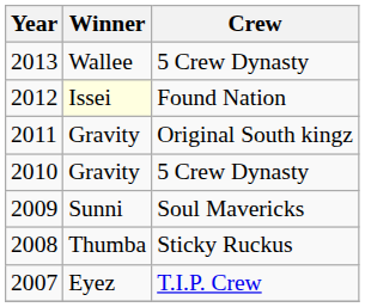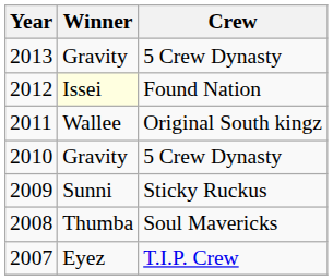2013 | Winner: Wallee -> Gravity
2011 | Winner: Gravity -> Wallee
2009 | Crew: Soul Mavericks -> Sticky Ruckus
2008 | Crew: Sticky Ruckus -> Soul Mavericks
